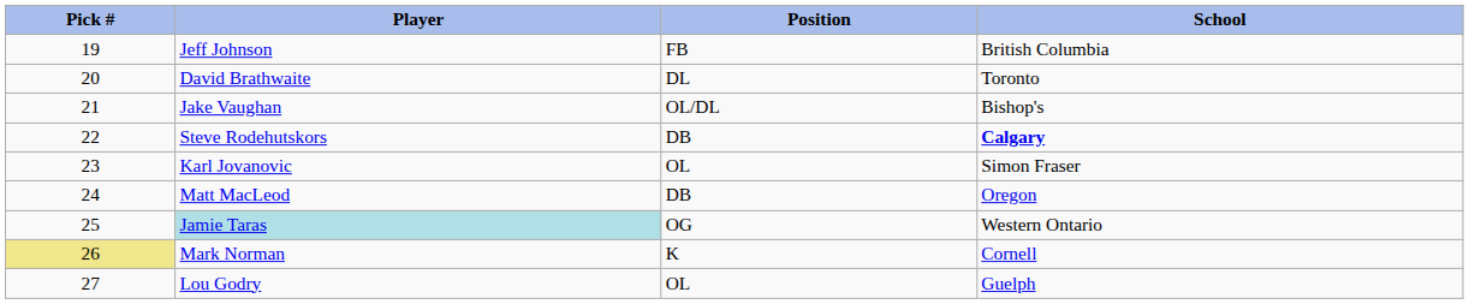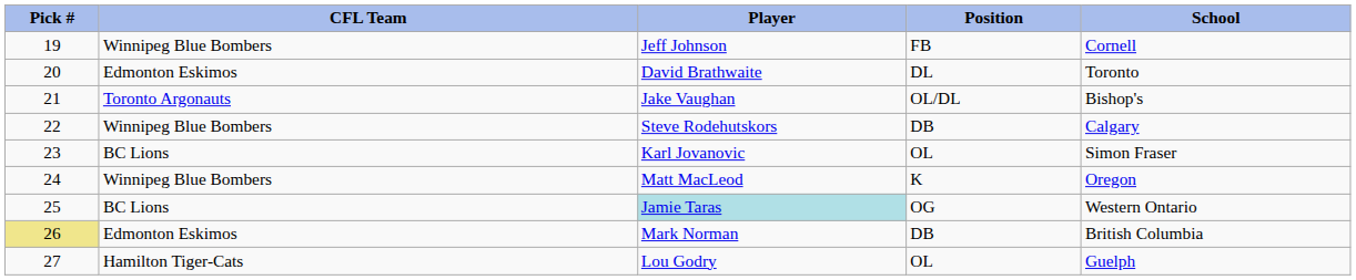+ column: CFL Team | Winnipeg Blue Bombers | Edmonton Eskimos | Toronto Argonauts | Winnipeg Blue Bombers | BC Lions | Winnipeg Blue Bombers | BC Lions | Edmonton Eskimos | Hamilton Tiger-Cats
Jeff Johnson | School: British Columbia -> Cornell
Steve Rodehutskors | School: bold -> normal
Matt MacLeod | Position: DB -> K
Mark Norman | Position: K -> DB
Mark Norman | School: Cornell -> British Columbia
